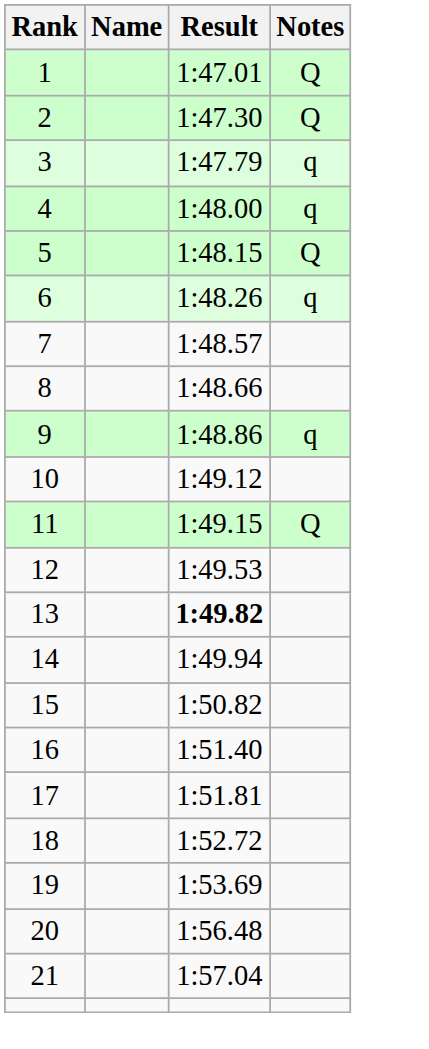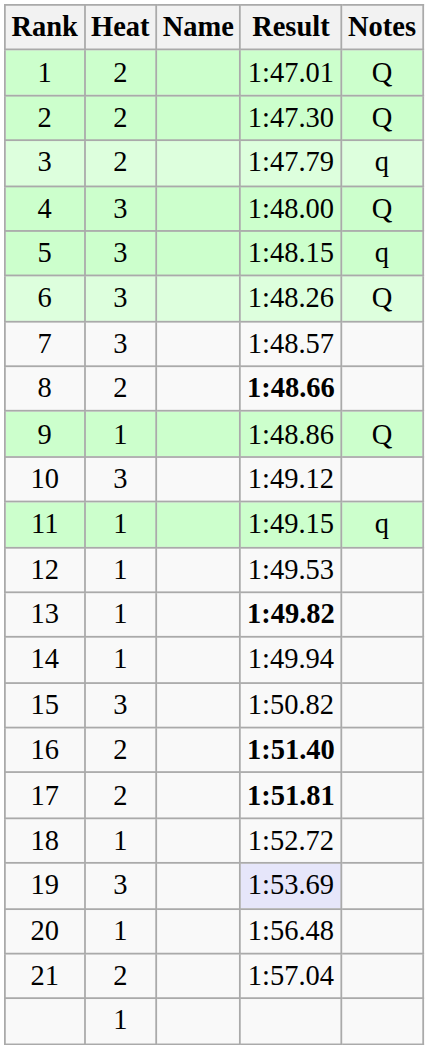+ column: Heat | 2 | 2 | 2 | 3 | 3 | 3 | 3 | 2 | 1 | 3 | 1 | 1 | 1 | 1 | 3 | 2 | 2 | 1 | 3 | 1 | 2 | 1
4 | Notes: q -> Q
5 | Notes: Q -> q
6 | Notes: q -> Q
8 | Result: normal -> bold
9 | Notes: q -> Q
11 | Notes: Q -> q
16 | Result: normal -> bold
17 | Result: normal -> bold
19 | Result: no background -> lavender background
